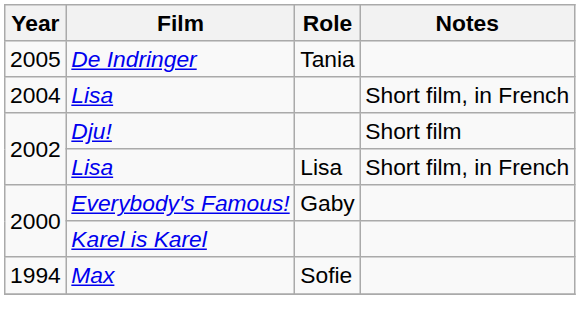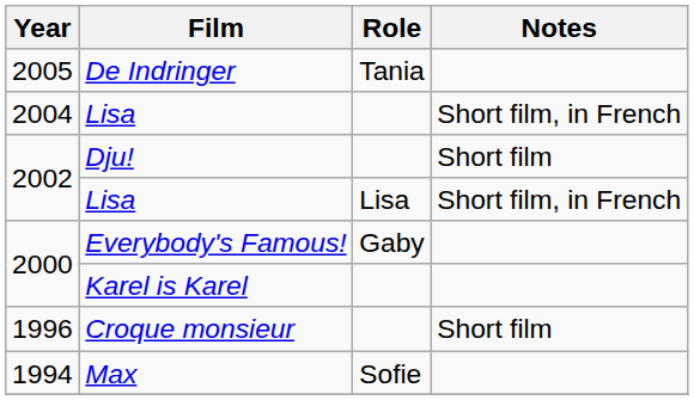+ row: 1996 | Croque monsieur | Short film
